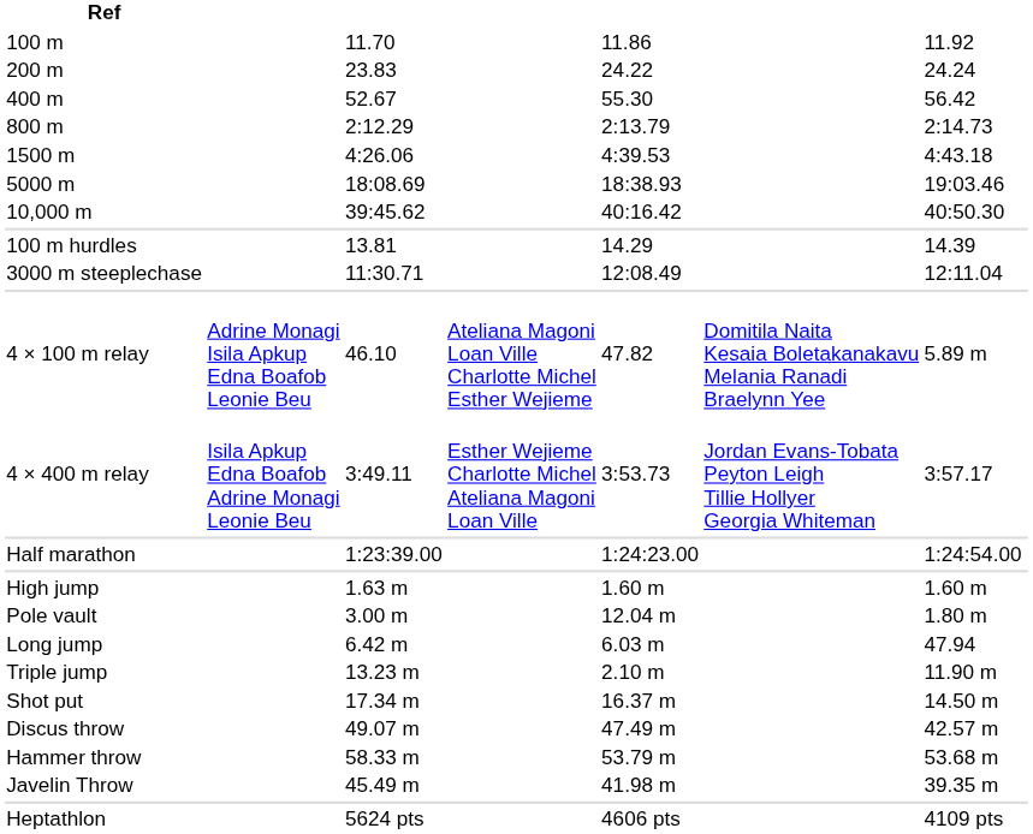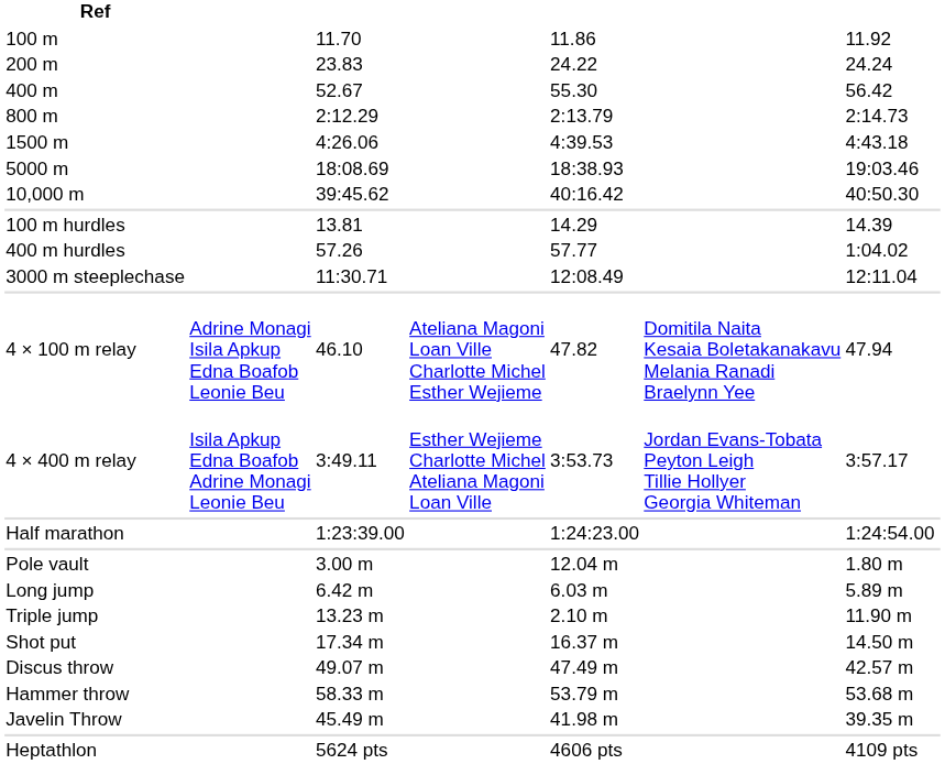+ row: 400 m hurdles | 57.26 | 57.77 | 1:04.02
4 × 100 m relay | column 7: 5.89 m -> 47.94
- row: High jump | 1.63 m | 1.60 m | 1.60 m
Long jump | column 7: 47.94 -> 5.89 m
